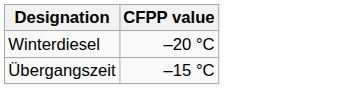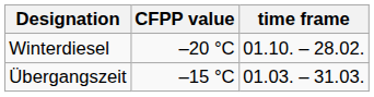+ column: time frame | 01.10. – 28.02. | 01.03. – 31.03.
